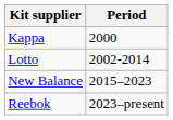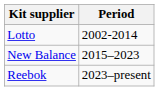- row: Kappa | 2000
